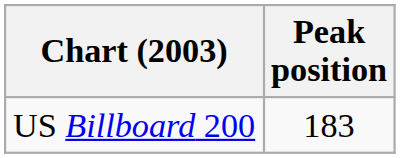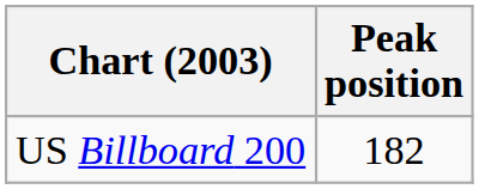US Billboard 200 | Peak position: 183 -> 182
